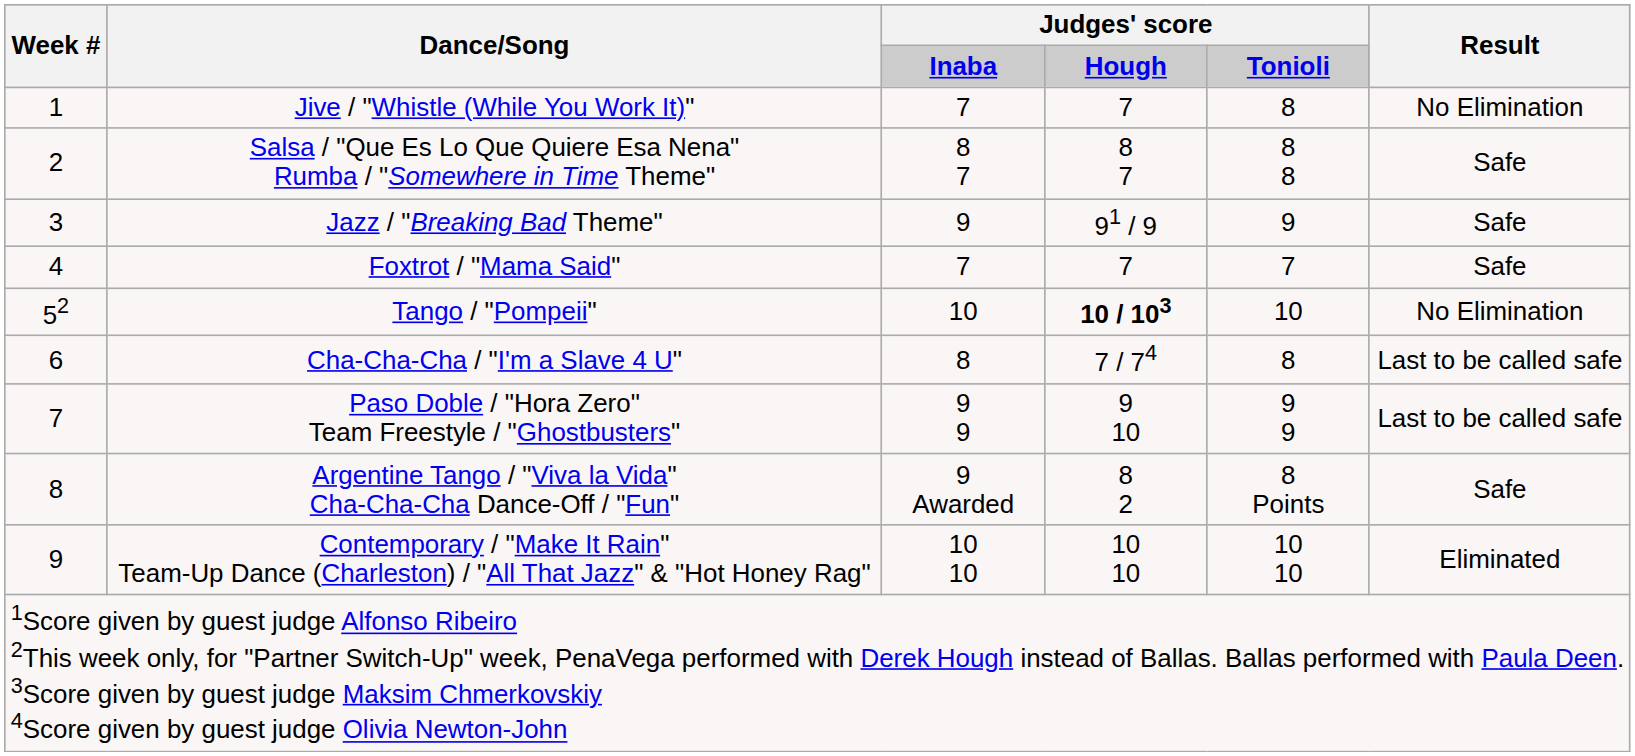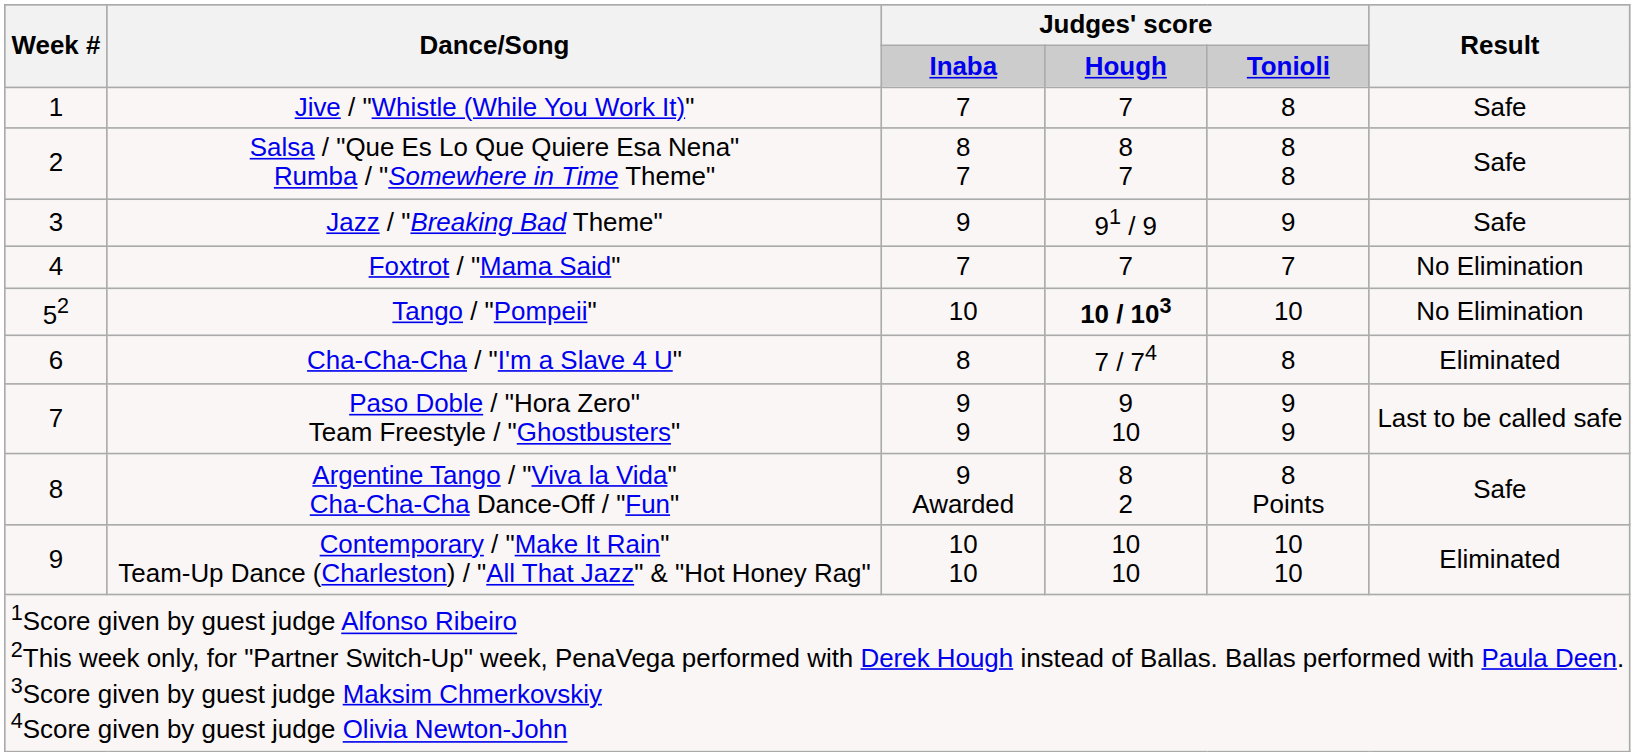Jive / "Whistle (While You Work It)" | Result: No Elimination -> Safe
Foxtrot / "Mama Said" | Result: Safe -> No Elimination
Cha-Cha-Cha / "I'm a Slave 4 U" | Result: Last to be called safe -> Eliminated
